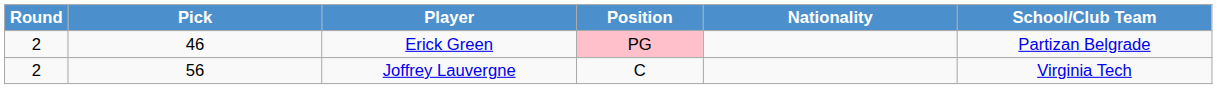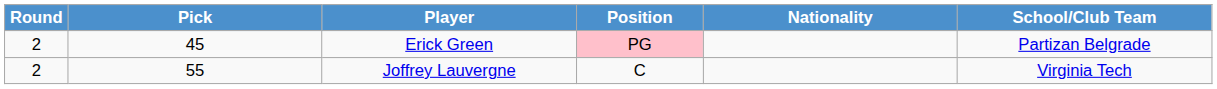Erick Green | Pick: 46 -> 45
Joffrey Lauvergne | Pick: 56 -> 55
